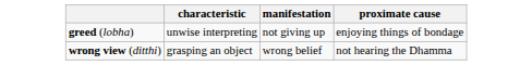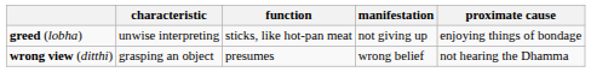+ column: function | sticks, like hot-pan meat | presumes
